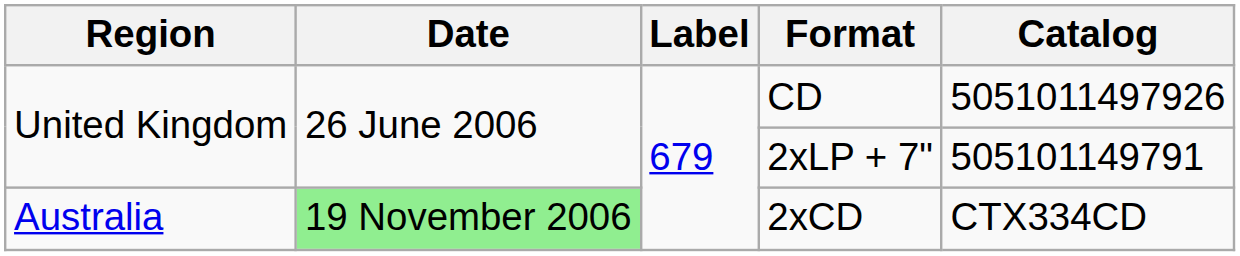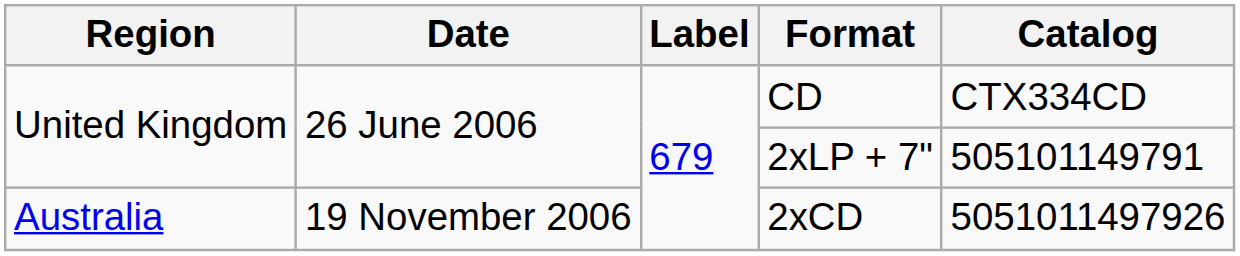CD | Catalog: 5051011497926 -> CTX334CD
2xCD | Date: lightgreen background -> no background
2xCD | Catalog: CTX334CD -> 5051011497926
